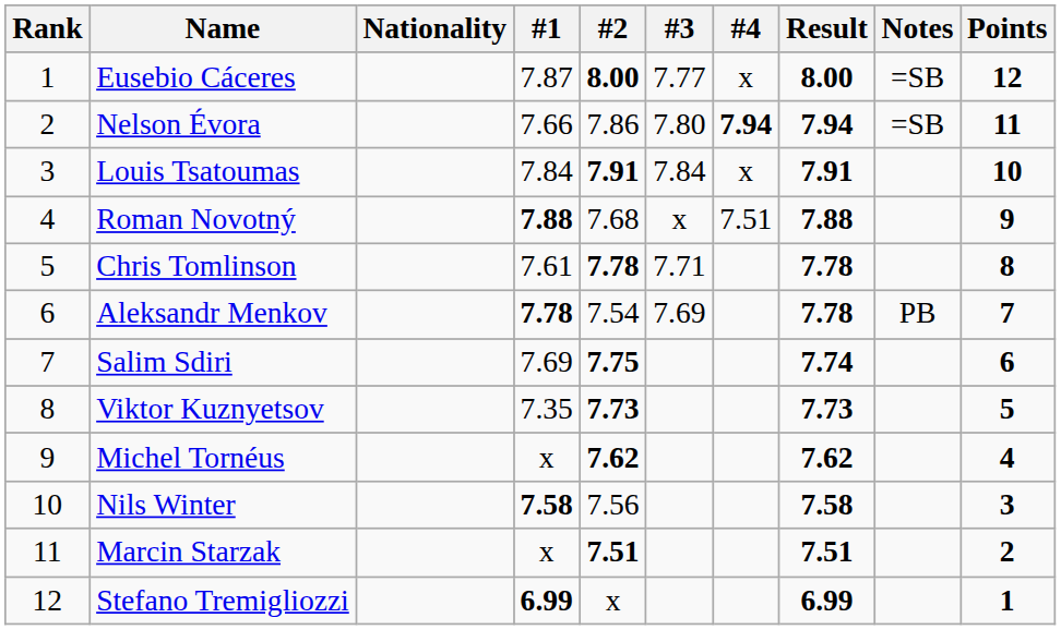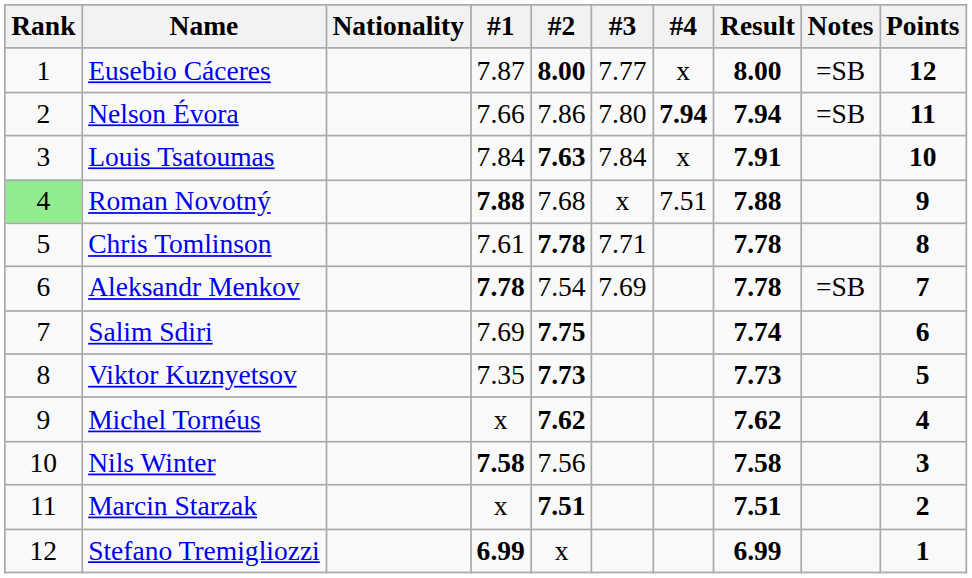Louis Tsatoumas | #2: 7.91 -> 7.63
Roman Novotný | Rank: no background -> lightgreen background
Aleksandr Menkov | Notes: PB -> =SB
